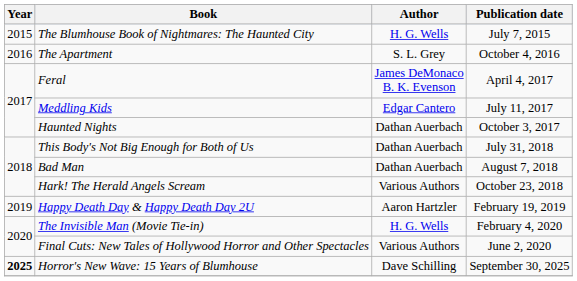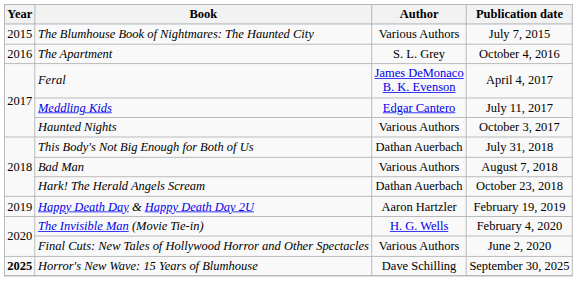The Blumhouse Book of Nightmares: The Haunted City | Author: H. G. Wells -> Various Authors
Haunted Nights | Author: Dathan Auerbach -> Various Authors
Bad Man | Author: Dathan Auerbach -> Various Authors
Hark! The Herald Angels Scream | Author: Various Authors -> Dathan Auerbach
